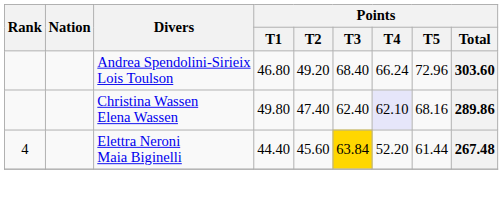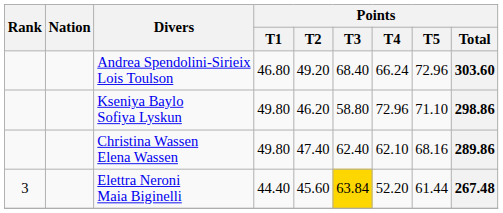+ row: Kseniya Baylo Sofiya Lyskun | 49.80 | 46.20 | 58.80 | 72.96 | 71.10 | 298.86
Christina Wassen Elena Wassen | Points / T4: lavender background -> no background
Elettra Neroni Maia Biginelli | Rank: 4 -> 3
